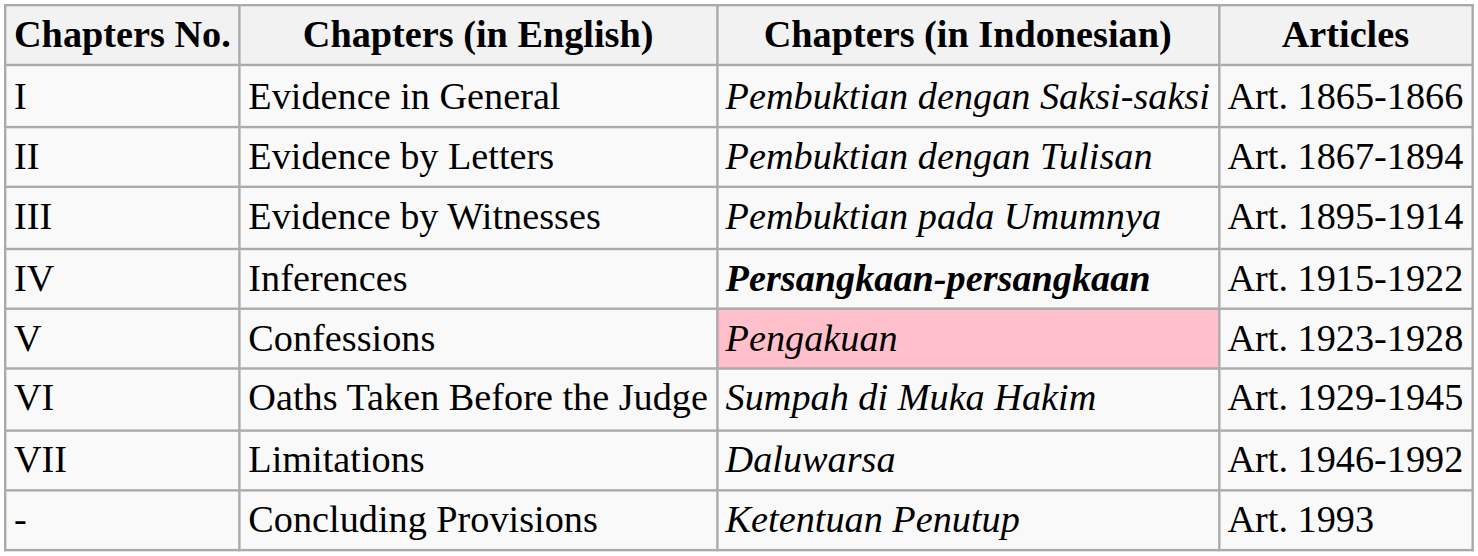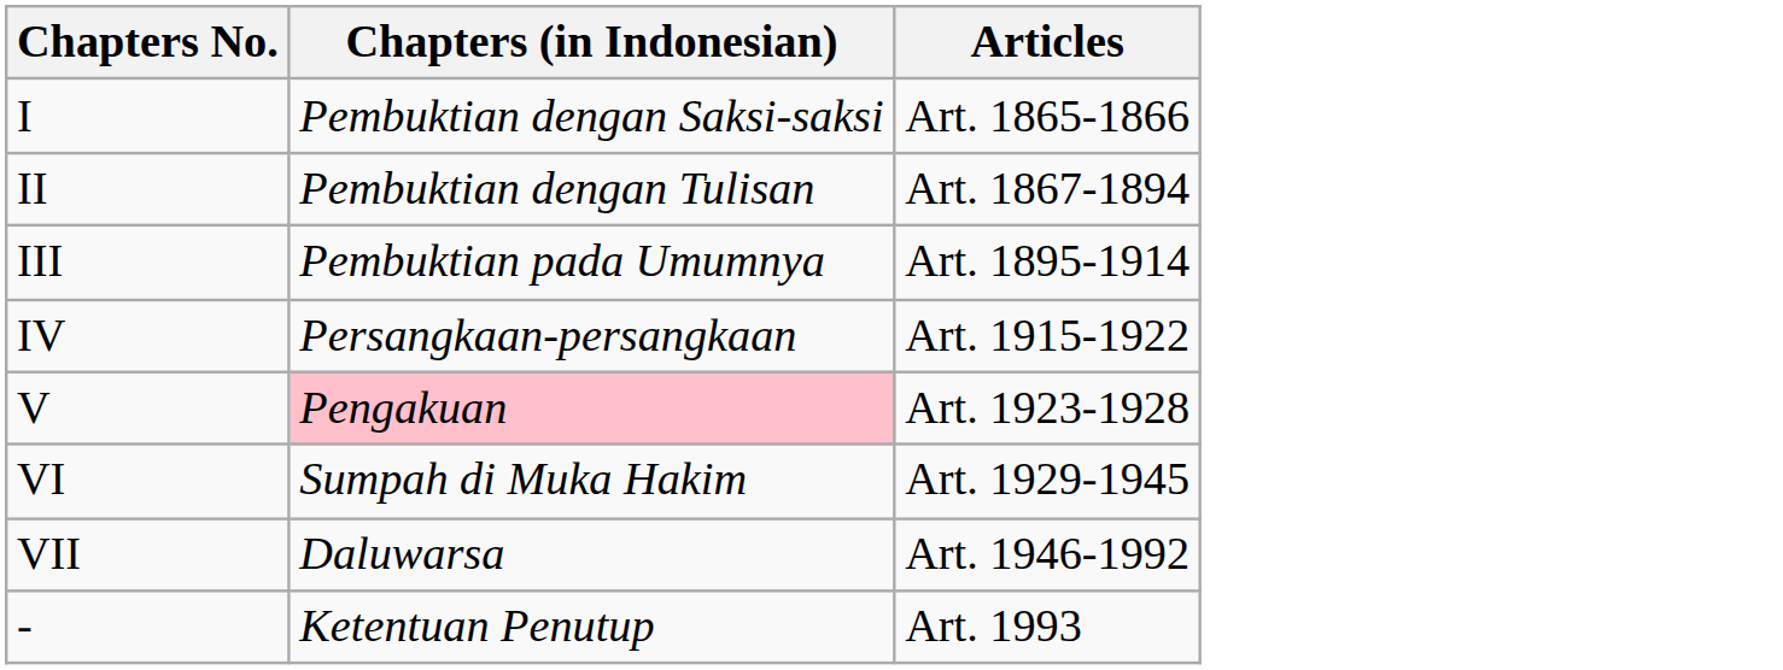- column: Chapters (in English) | Evidence in General | Evidence by Letters | Evidence by Witnesses | Inferences | Confessions | Oaths Taken Before the Judge | Limitations | Concluding Provisions
IV | Chapters (in Indonesian): bold -> normal
